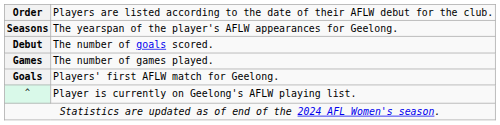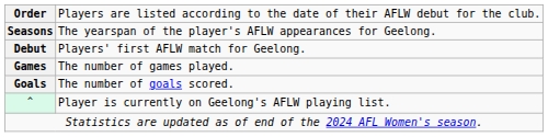Debut | column 2: The number of goals scored. -> Players' first AFLW match for Geelong.
Goals | column 2: Players' first AFLW match for Geelong. -> The number of goals scored.
